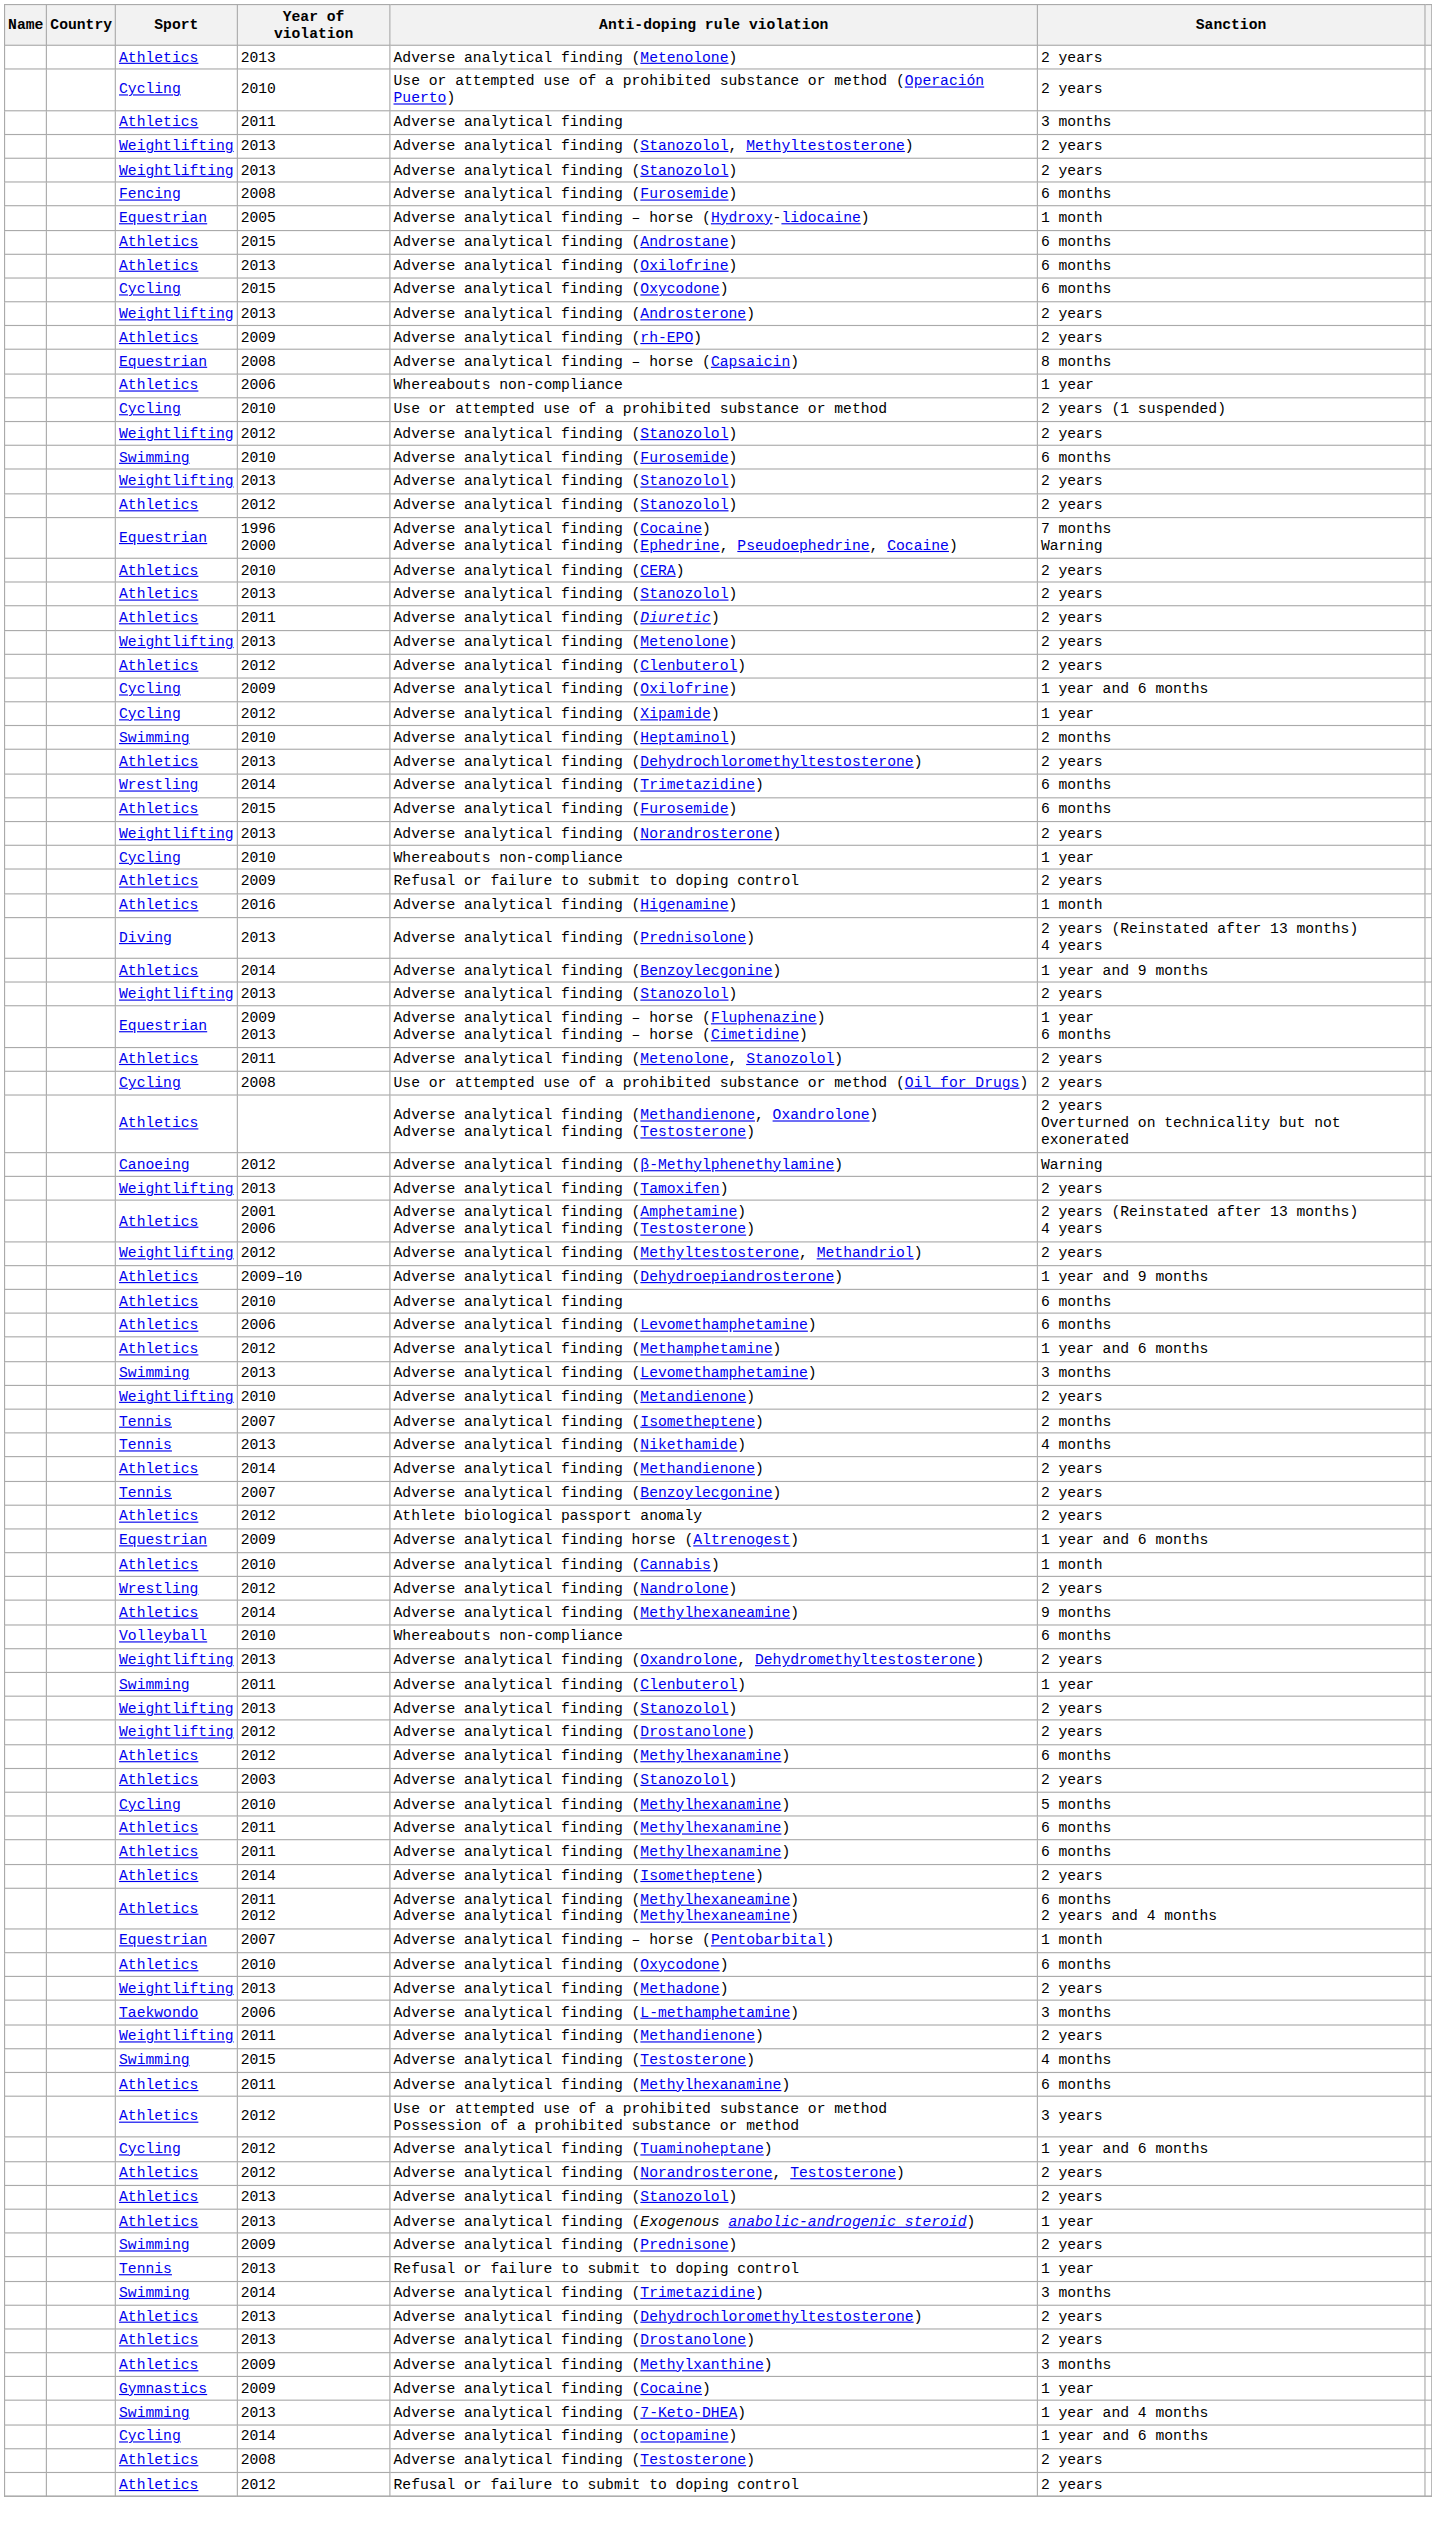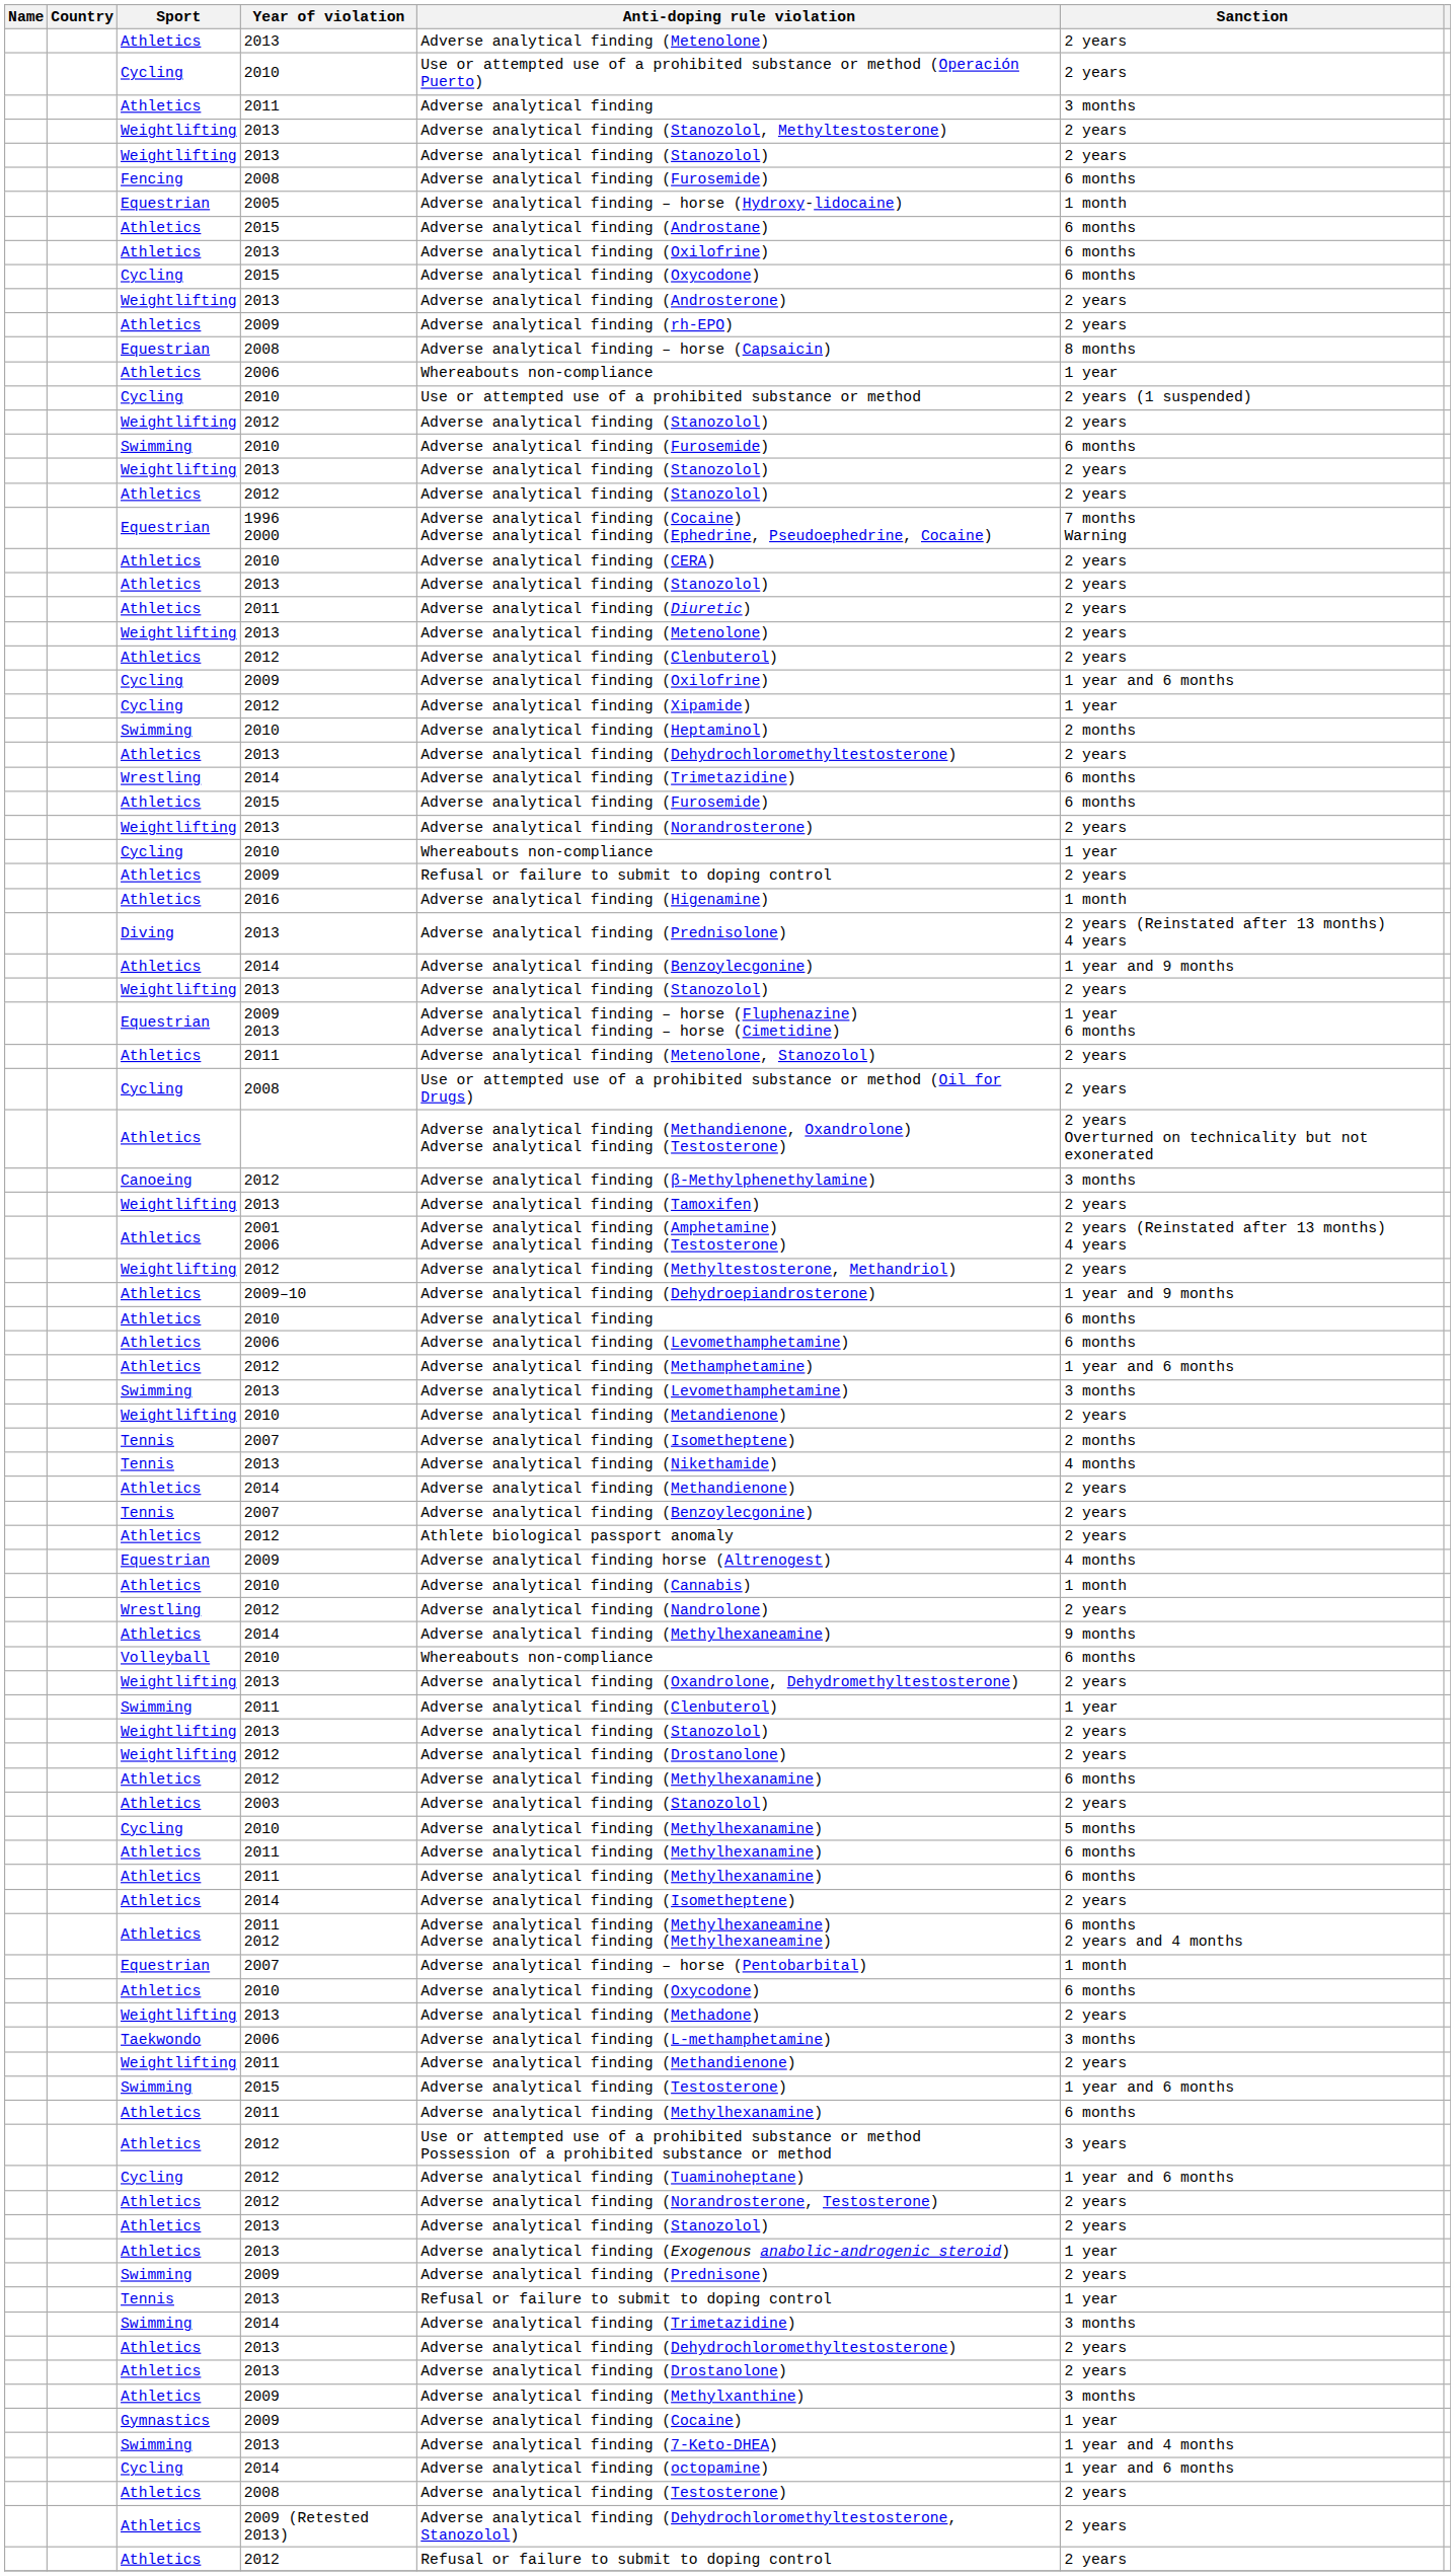Canoeing / 2012 | Sanction: Warning -> 3 months
Equestrian / 2009 | Sanction: 1 year and 6 months -> 4 months
Swimming / 2015 | Sanction: 4 months -> 1 year and 6 months
+ row: Athletics | 2009 (Retested 2013) | Adverse analytical finding (Dehydrochloromethyltestosterone, Stanozolol) | 2 years
